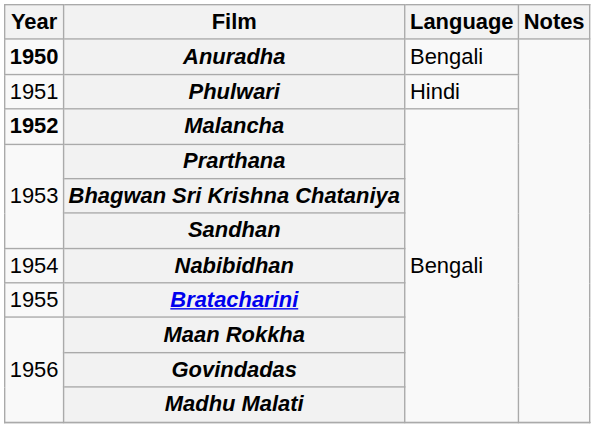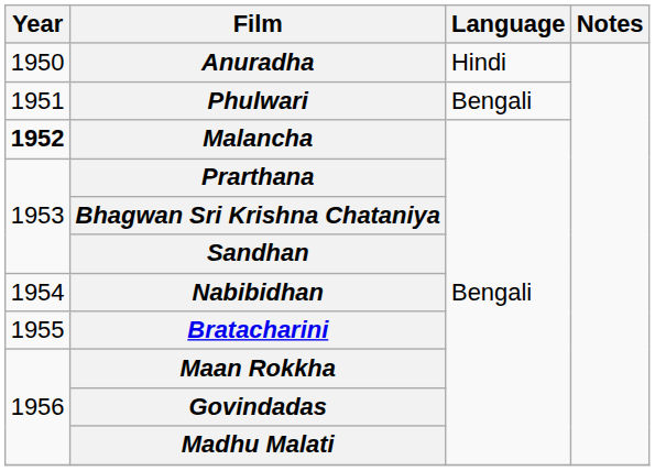Anuradha | Year: bold -> normal
Anuradha | Language: Bengali -> Hindi
Phulwari | Language: Hindi -> Bengali
